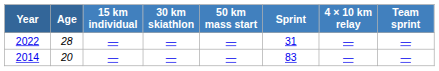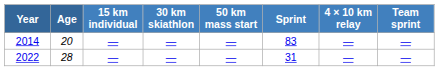rows swapped: 2014 <-> 2022
